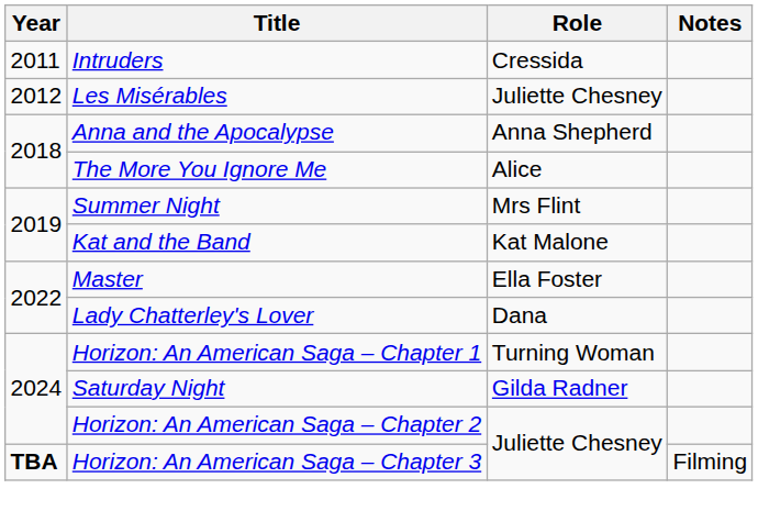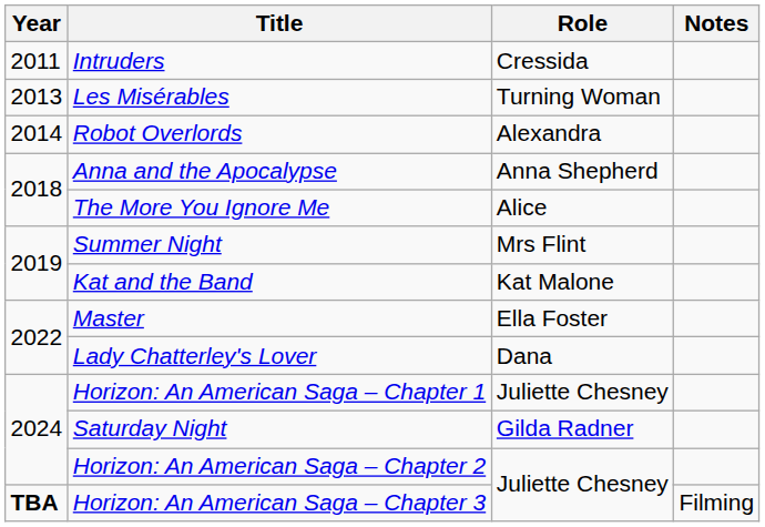Les Misérables | Year: 2012 -> 2013
Les Misérables | Role: Juliette Chesney -> Turning Woman
+ row: 2014 | Robot Overlords | Alexandra
Horizon: An American Saga – Chapter 1 | Role: Turning Woman -> Juliette Chesney
